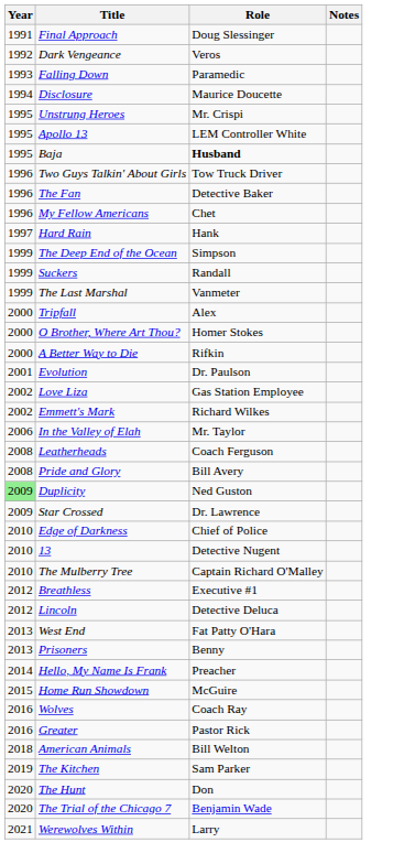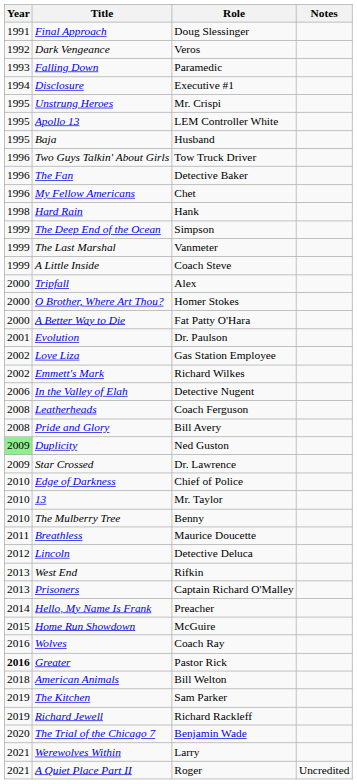Disclosure | Role: Maurice Doucette -> Executive #1
Baja | Role: bold -> normal
Hard Rain | Year: 1997 -> 1998
- row: 1999 | Suckers | Randall
+ row: 1999 | A Little Inside | Coach Steve
A Better Way to Die | Role: Rifkin -> Fat Patty O'Hara
In the Valley of Elah | Role: Mr. Taylor -> Detective Nugent
13 | Role: Detective Nugent -> Mr. Taylor
The Mulberry Tree | Role: Captain Richard O'Malley -> Benny
Breathless | Year: 2012 -> 2011
Breathless | Role: Executive #1 -> Maurice Doucette
West End | Role: Fat Patty O'Hara -> Rifkin
Prisoners | Role: Benny -> Captain Richard O'Malley
Greater | Year: normal -> bold
+ row: 2019 | Richard Jewell | Richard Rackleff
- row: 2020 | The Hunt | Don
+ row: 2021 | A Quiet Place Part II | Roger | Uncredited
